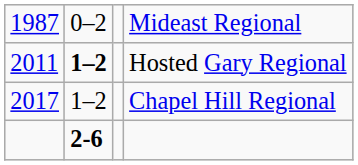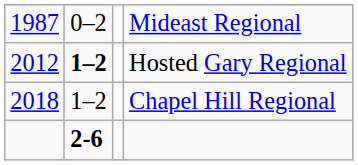Hosted Gary Regional | column 1: 2011 -> 2012
Chapel Hill Regional | column 1: 2017 -> 2018
